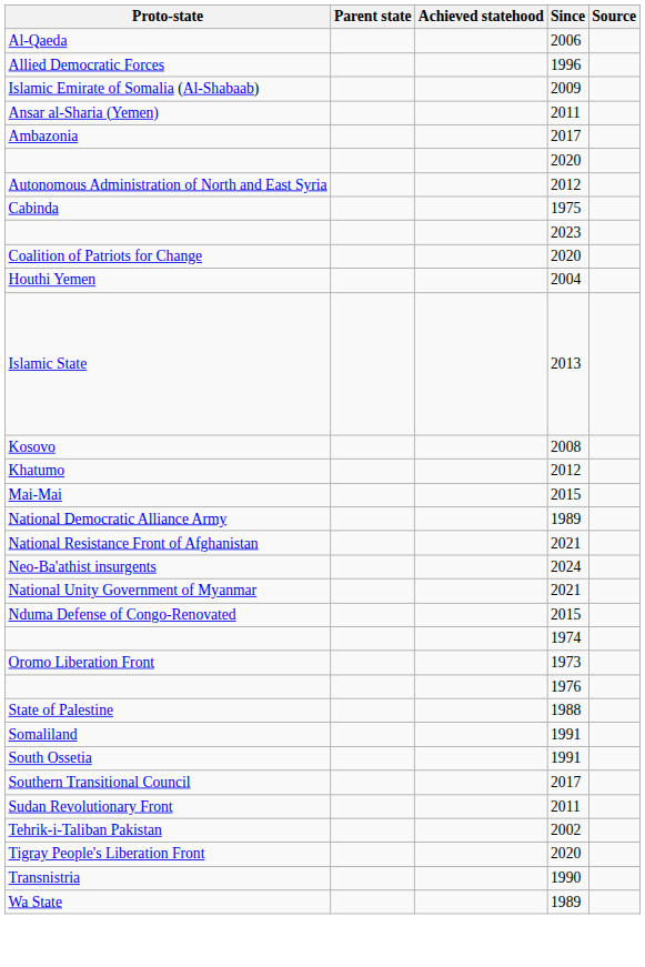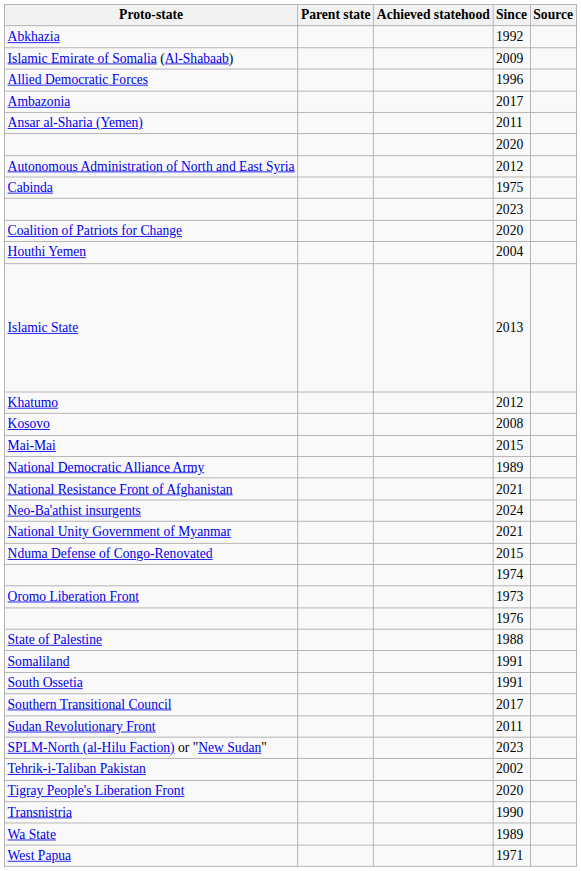+ row: Abkhazia | 1992
- row: Al-Qaeda | 2006
rows swapped: Islamic Emirate of Somalia (Al-Shabaab) <-> Allied Democratic Forces
rows swapped: Ambazonia <-> Ansar al-Sharia (Yemen)
rows swapped: Khatumo <-> Kosovo
+ row: SPLM-North (al-Hilu Faction) or "New Sudan" | 2023
+ row: West Papua | 1971
